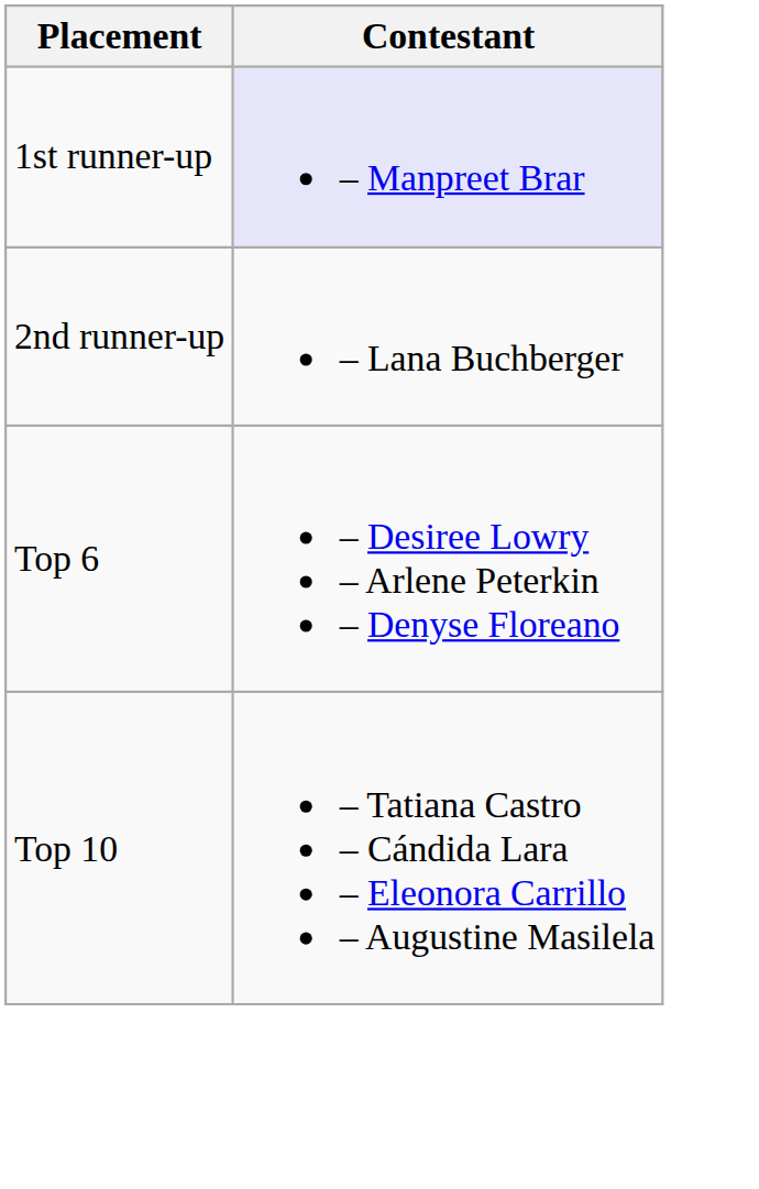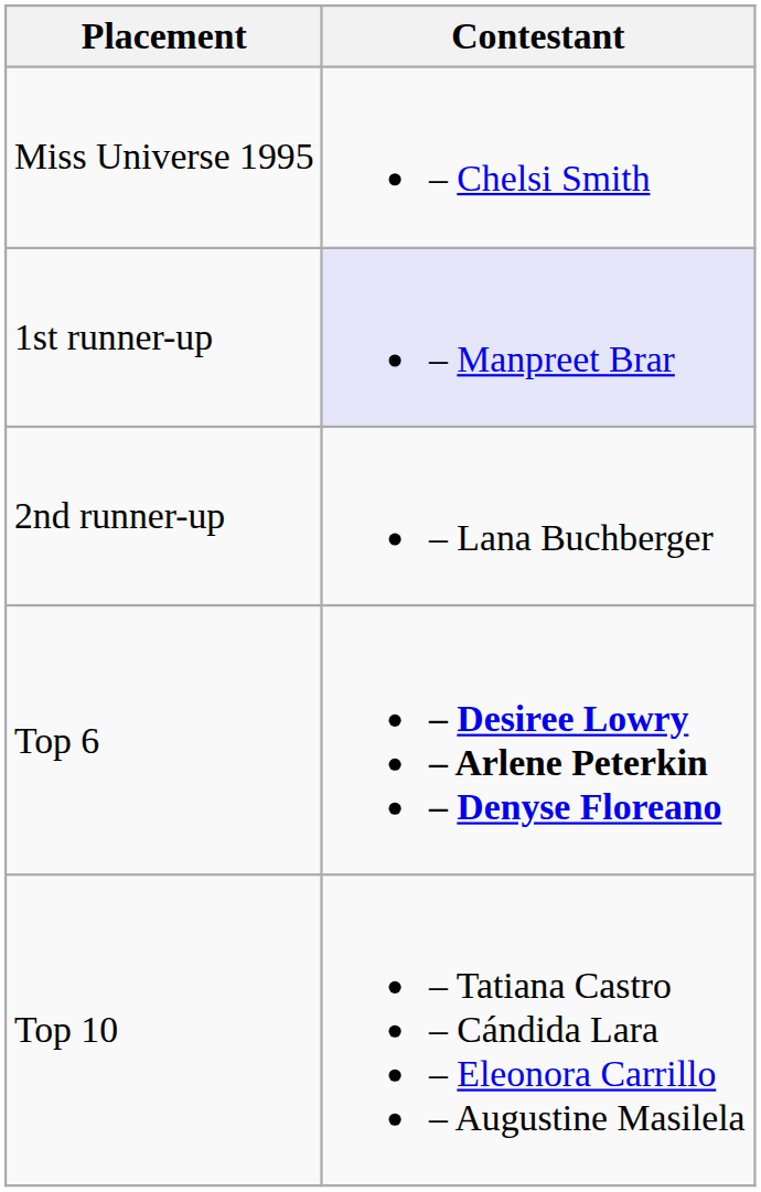+ row: Miss Universe 1995 | – Chelsi Smith
Top 6 | Contestant: normal -> bold
